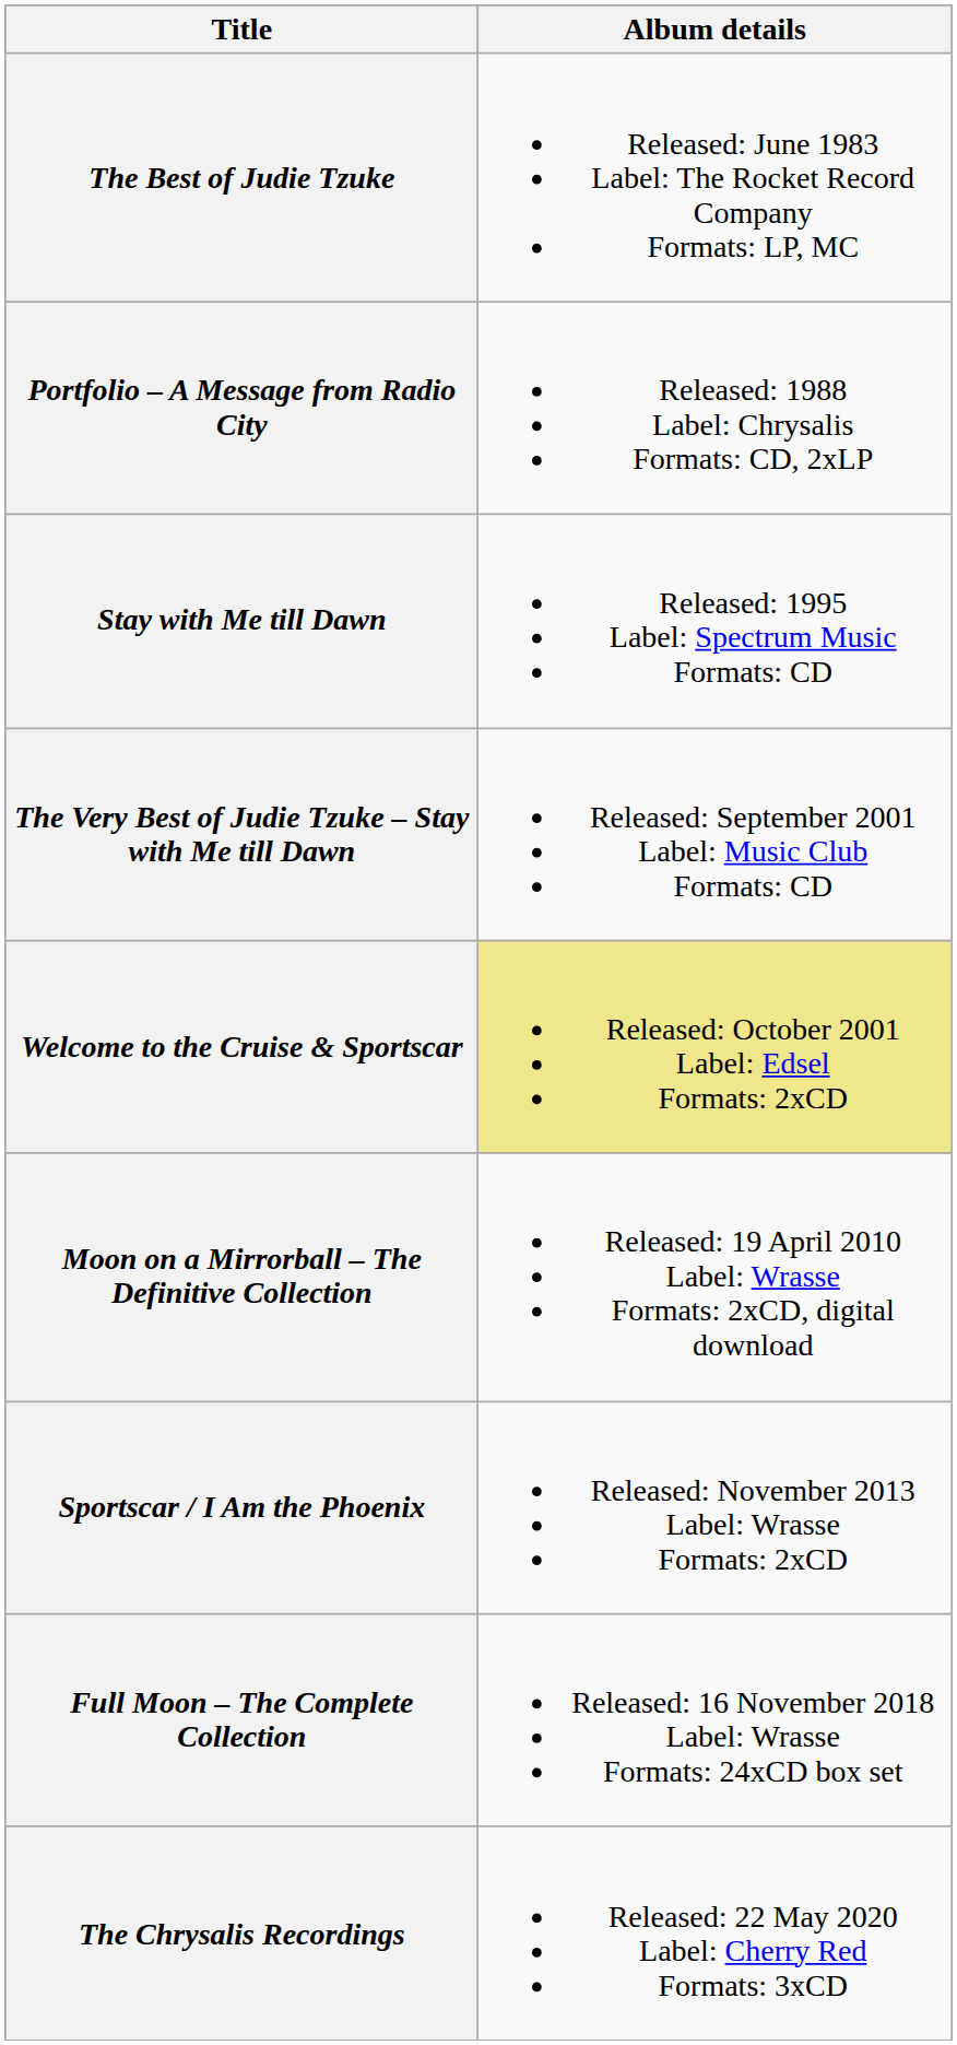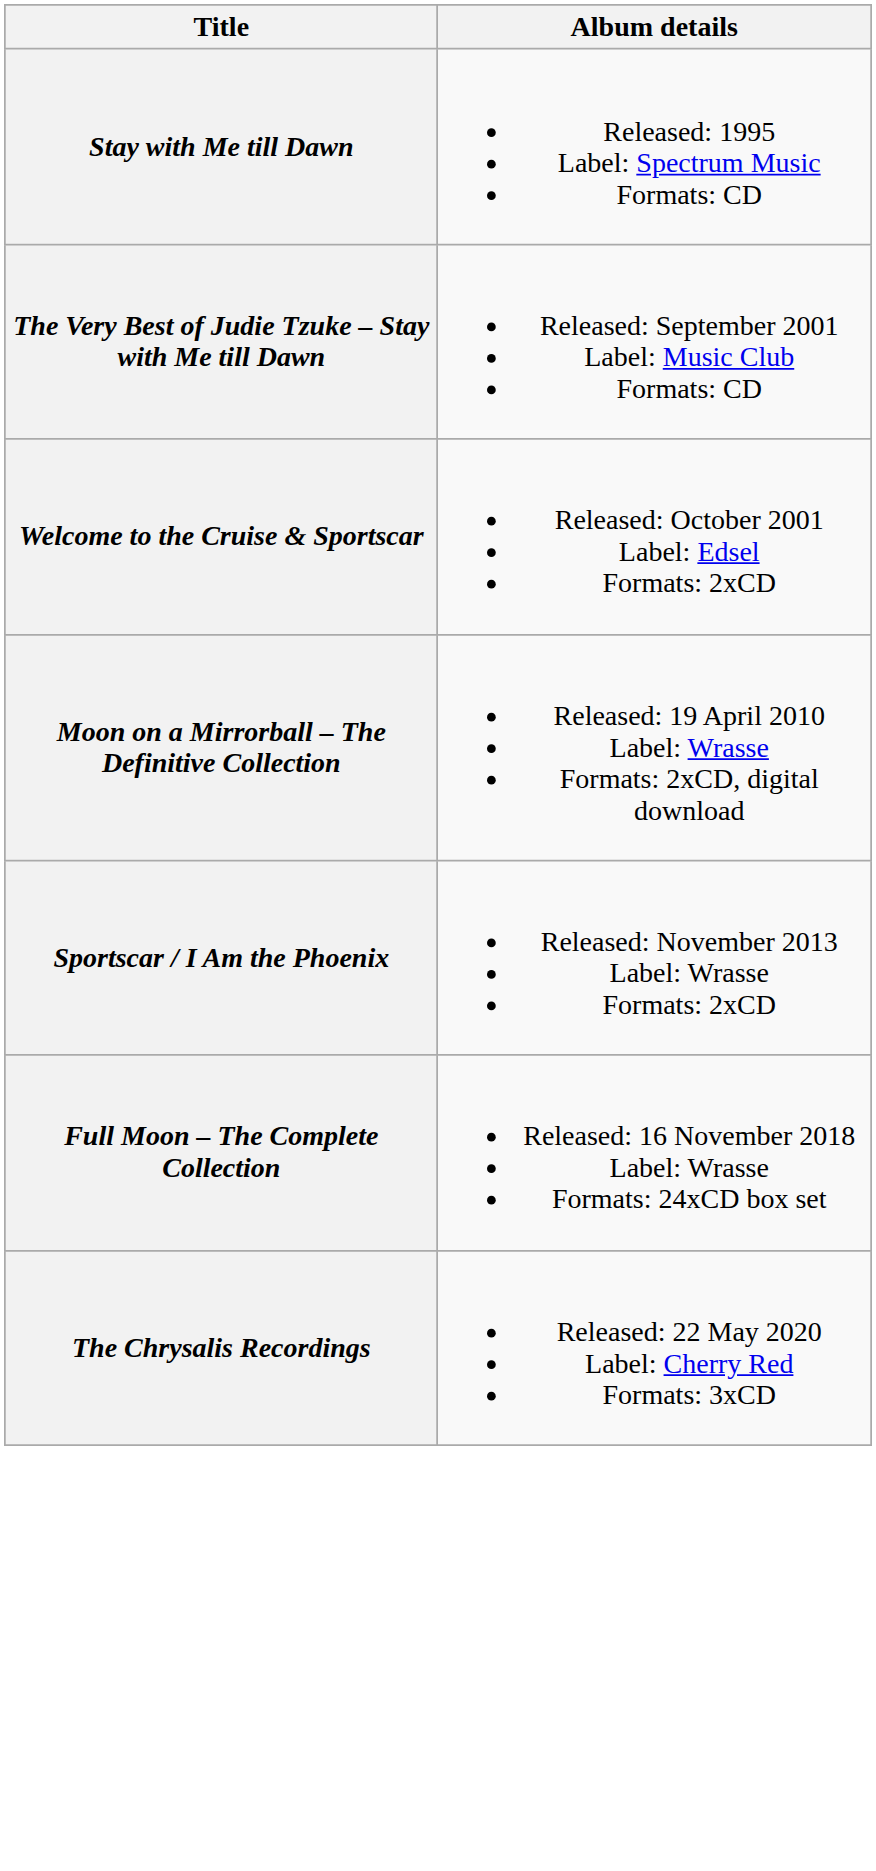- row: The Best of Judie Tzuke | Released: June 1983 Label: The Rocket Record Company Formats: LP, MC
- row: Portfolio – A Message from Radio City | Released: 1988 Label: Chrysalis Formats: CD, 2xLP
Welcome to the Cruise & Sportscar | Album details: khaki background -> no background
